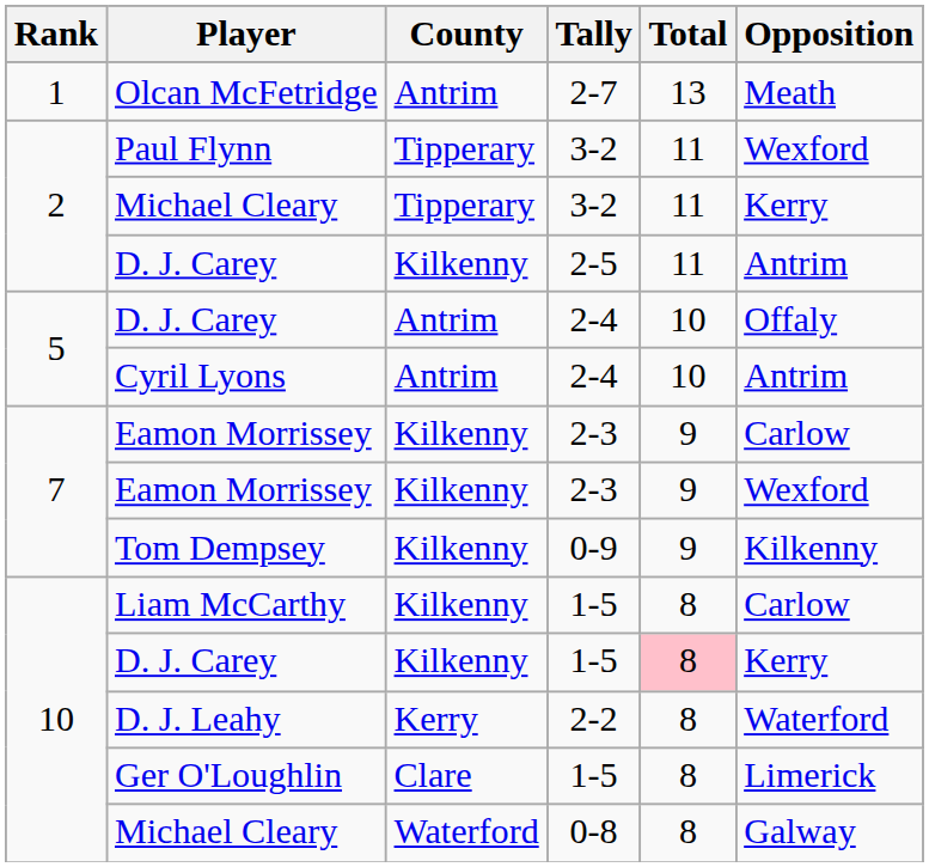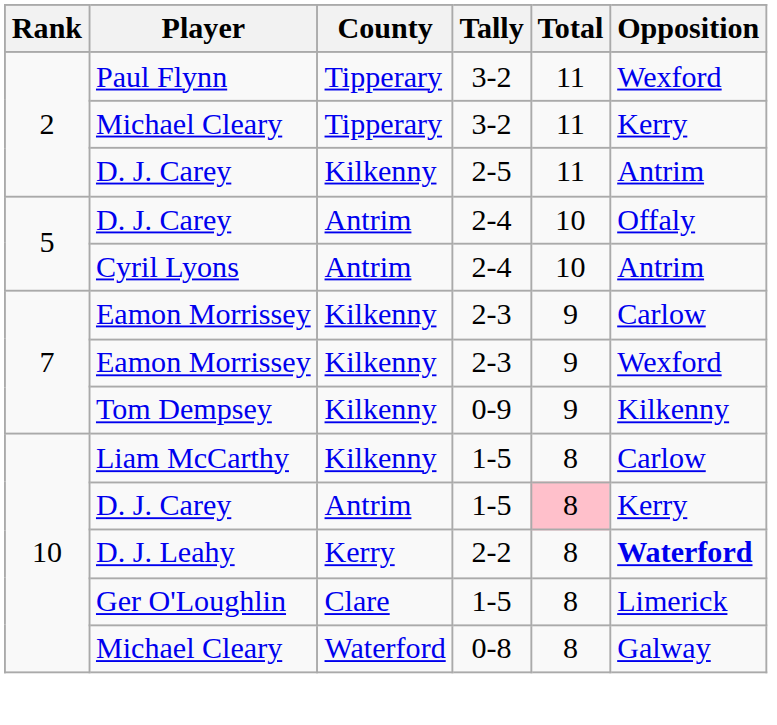- row: 1 | Olcan McFetridge | Antrim | 2-7 | 13 | Meath
D. J. Carey / 1-5 | County: Kilkenny -> Antrim
D. J. Leahy | Opposition: normal -> bold
